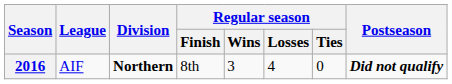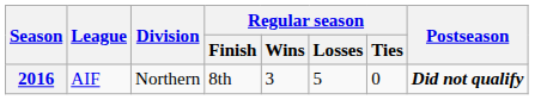2016 | Division: bold -> normal
2016 | Regular season / Losses: 4 -> 5
